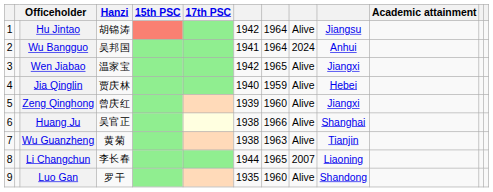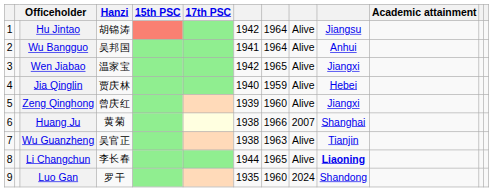Wu Bangguo | column 9: 2024 -> Alive
Huang Ju | Hanzi: 吴官正 -> 黄菊
Huang Ju | column 9: Alive -> 2007
Wu Guanzheng | Hanzi: 黄菊 -> 吴官正
Li Changchun | column 9: 2007 -> Alive
Li Changchun | column 10: normal -> bold
Luo Gan | column 9: Alive -> 2024
